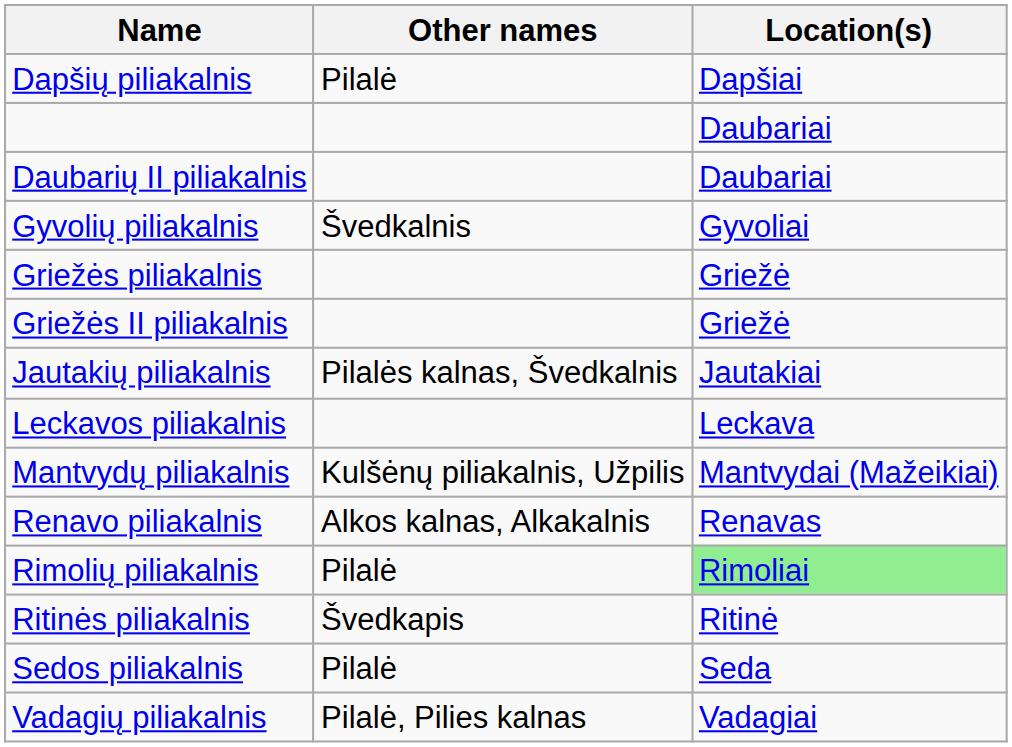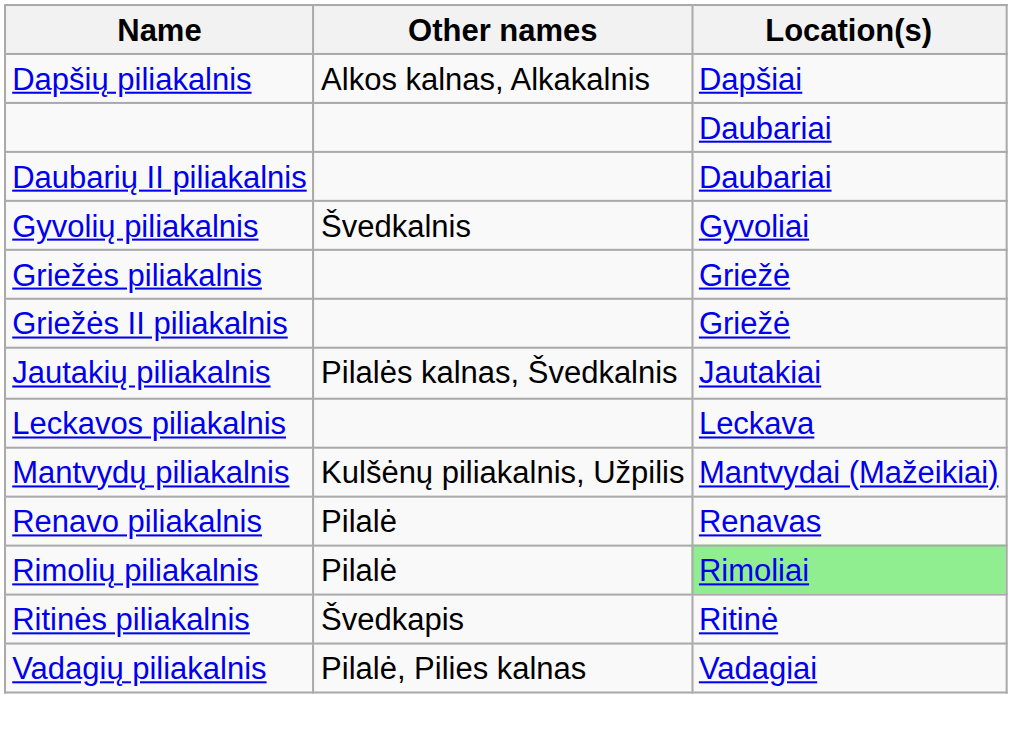Dapšių piliakalnis | Other names: Pilalė -> Alkos kalnas, Alkakalnis
Renavo piliakalnis | Other names: Alkos kalnas, Alkakalnis -> Pilalė
- row: Sedos piliakalnis | Pilalė | Seda
